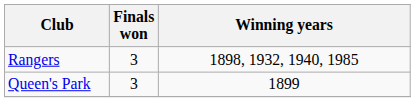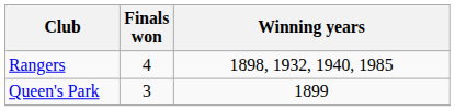Rangers | Finals won: 3 -> 4
